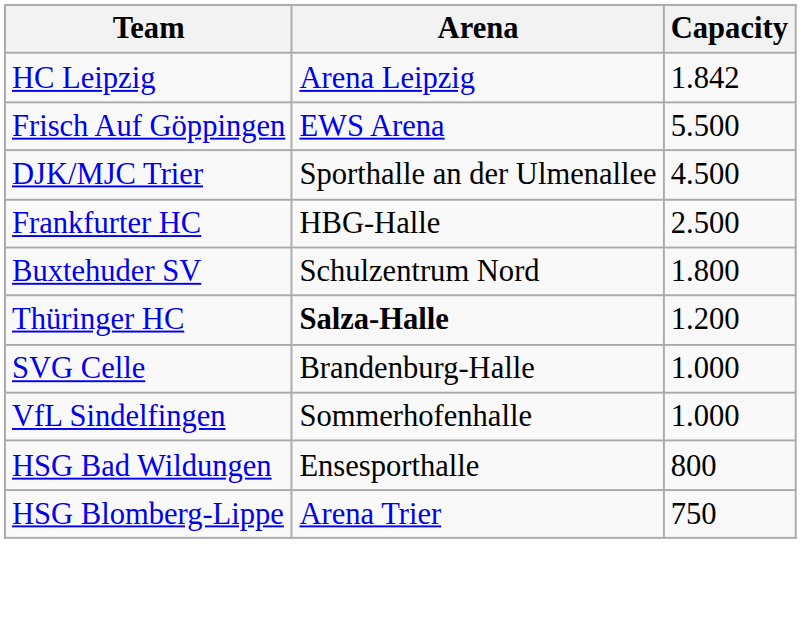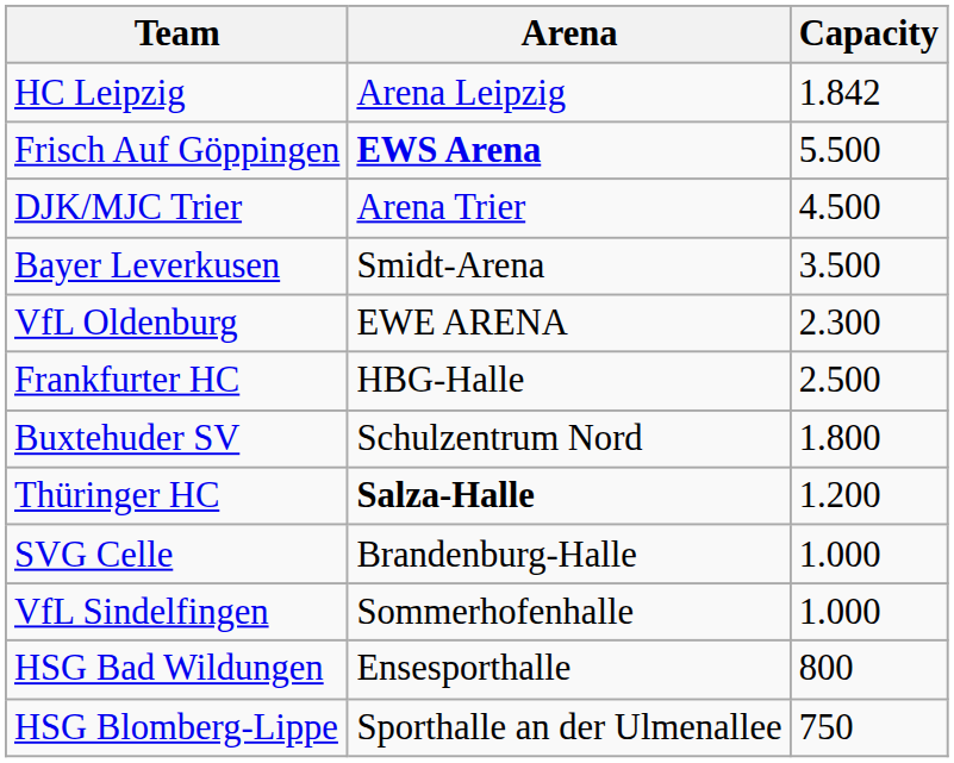Frisch Auf Göppingen | Arena: normal -> bold
DJK/MJC Trier | Arena: Sporthalle an der Ulmenallee -> Arena Trier
+ row: Bayer Leverkusen | Smidt-Arena | 3.500
+ row: VfL Oldenburg | EWE ARENA | 2.300
HSG Blomberg-Lippe | Arena: Arena Trier -> Sporthalle an der Ulmenallee
